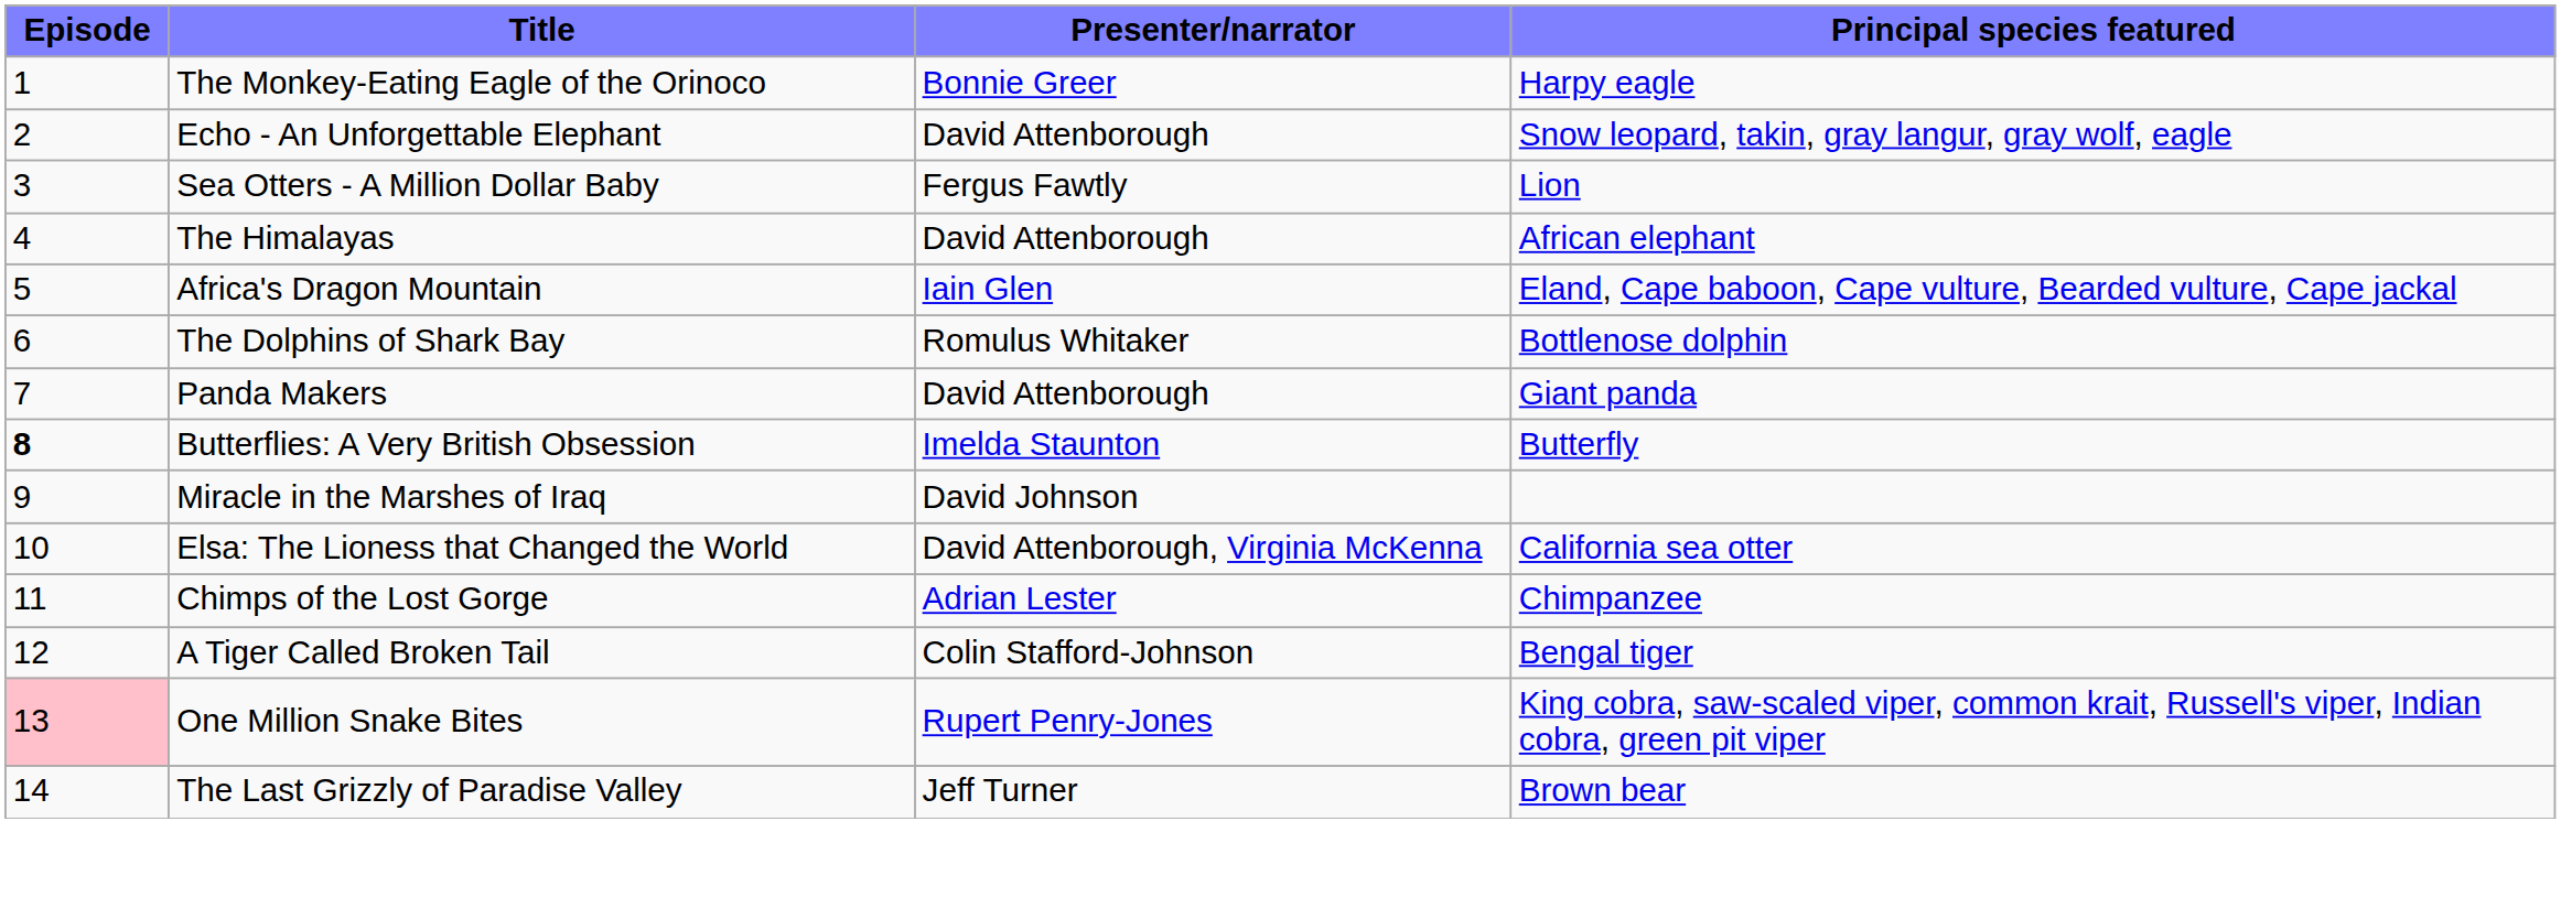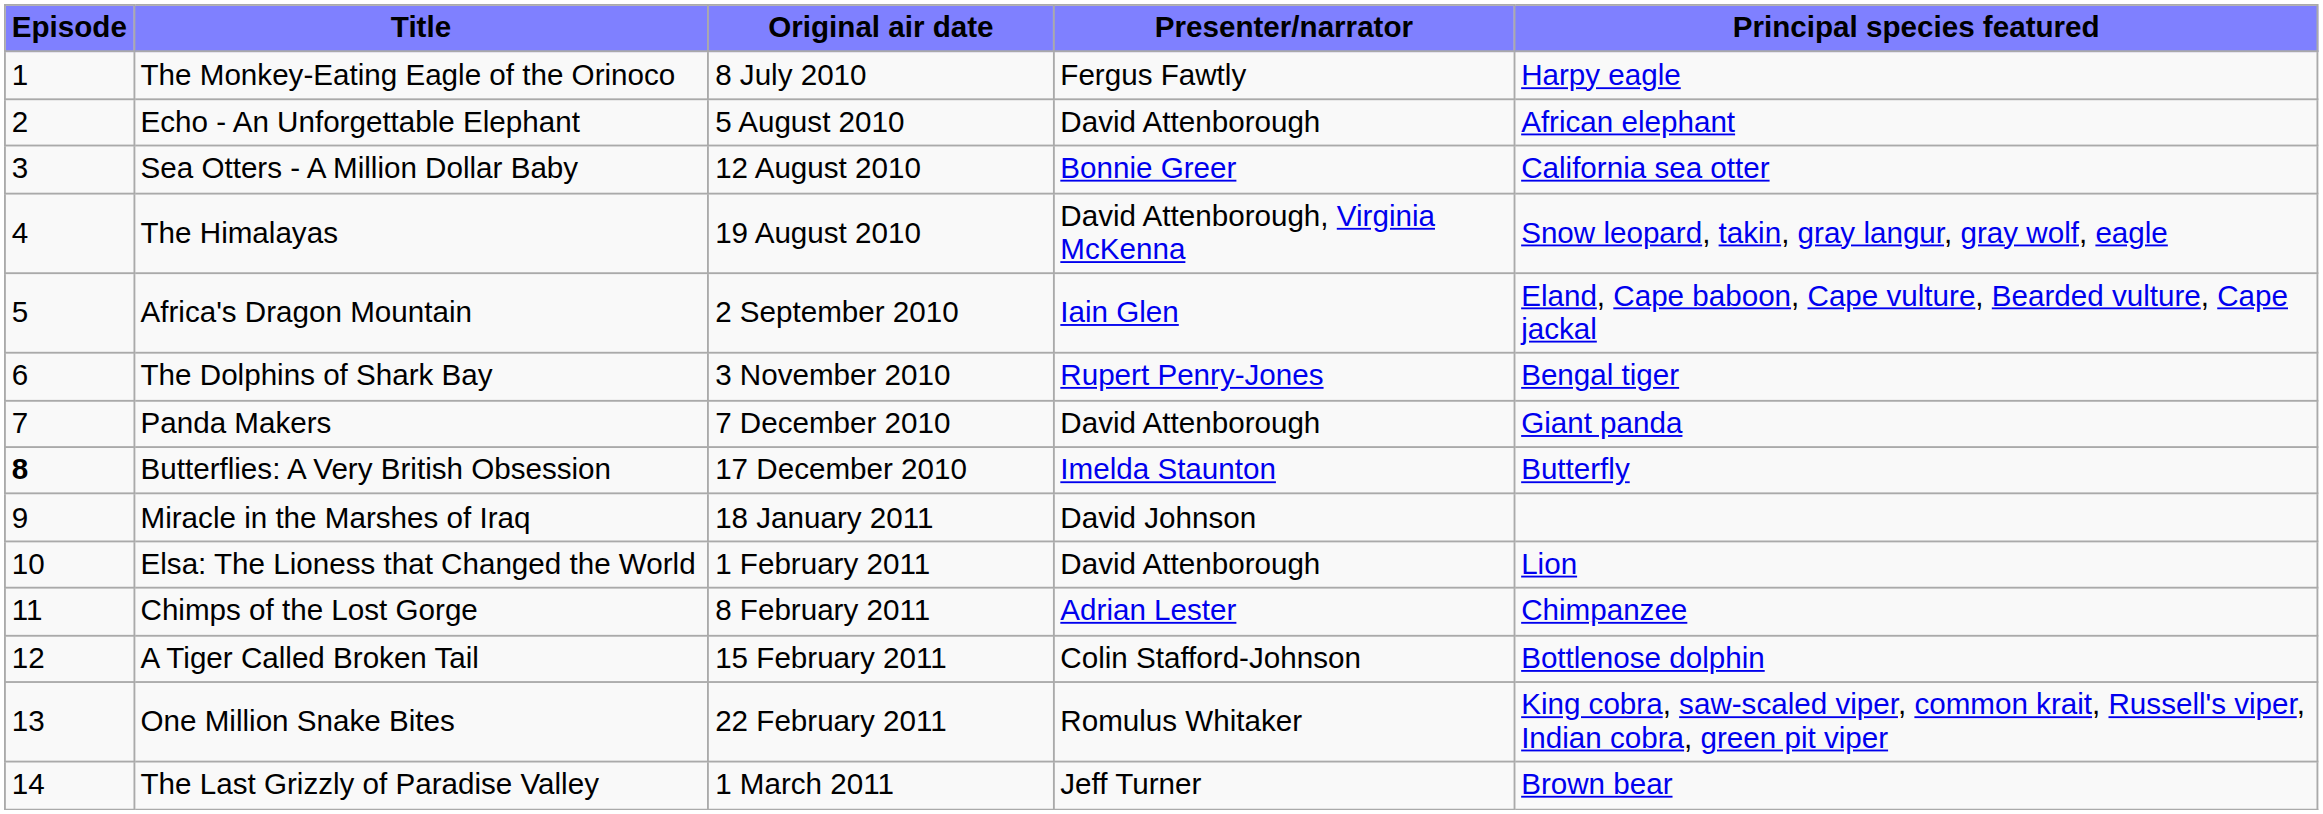+ column: Original air date | 8 July 2010 | 5 August 2010 | 12 August 2010 | 19 August 2010 | 2 September 2010 | 3 November 2010 | 7 December 2010 | 17 December 2010 | 18 January 2011 | 1 February 2011 | 8 February 2011 | 15 February 2011 | 22 February 2011 | 1 March 2011
The Monkey-Eating Eagle of the Orinoco | Presenter/narrator: Bonnie Greer -> Fergus Fawtly
Echo - An Unforgettable Elephant | Principal species featured: Snow leopard, takin, gray langur, gray wolf, eagle -> African elephant
Sea Otters - A Million Dollar Baby | Presenter/narrator: Fergus Fawtly -> Bonnie Greer
Sea Otters - A Million Dollar Baby | Principal species featured: Lion -> California sea otter
The Himalayas | Presenter/narrator: David Attenborough -> David Attenborough, Virginia McKenna
The Himalayas | Principal species featured: African elephant -> Snow leopard, takin, gray langur, gray wolf, eagle
The Dolphins of Shark Bay | Presenter/narrator: Romulus Whitaker -> Rupert Penry-Jones
The Dolphins of Shark Bay | Principal species featured: Bottlenose dolphin -> Bengal tiger
Elsa: The Lioness that Changed the World | Presenter/narrator: David Attenborough, Virginia McKenna -> David Attenborough
Elsa: The Lioness that Changed the World | Principal species featured: California sea otter -> Lion
A Tiger Called Broken Tail | Principal species featured: Bengal tiger -> Bottlenose dolphin
One Million Snake Bites | Episode: pink background -> no background
One Million Snake Bites | Presenter/narrator: Rupert Penry-Jones -> Romulus Whitaker
